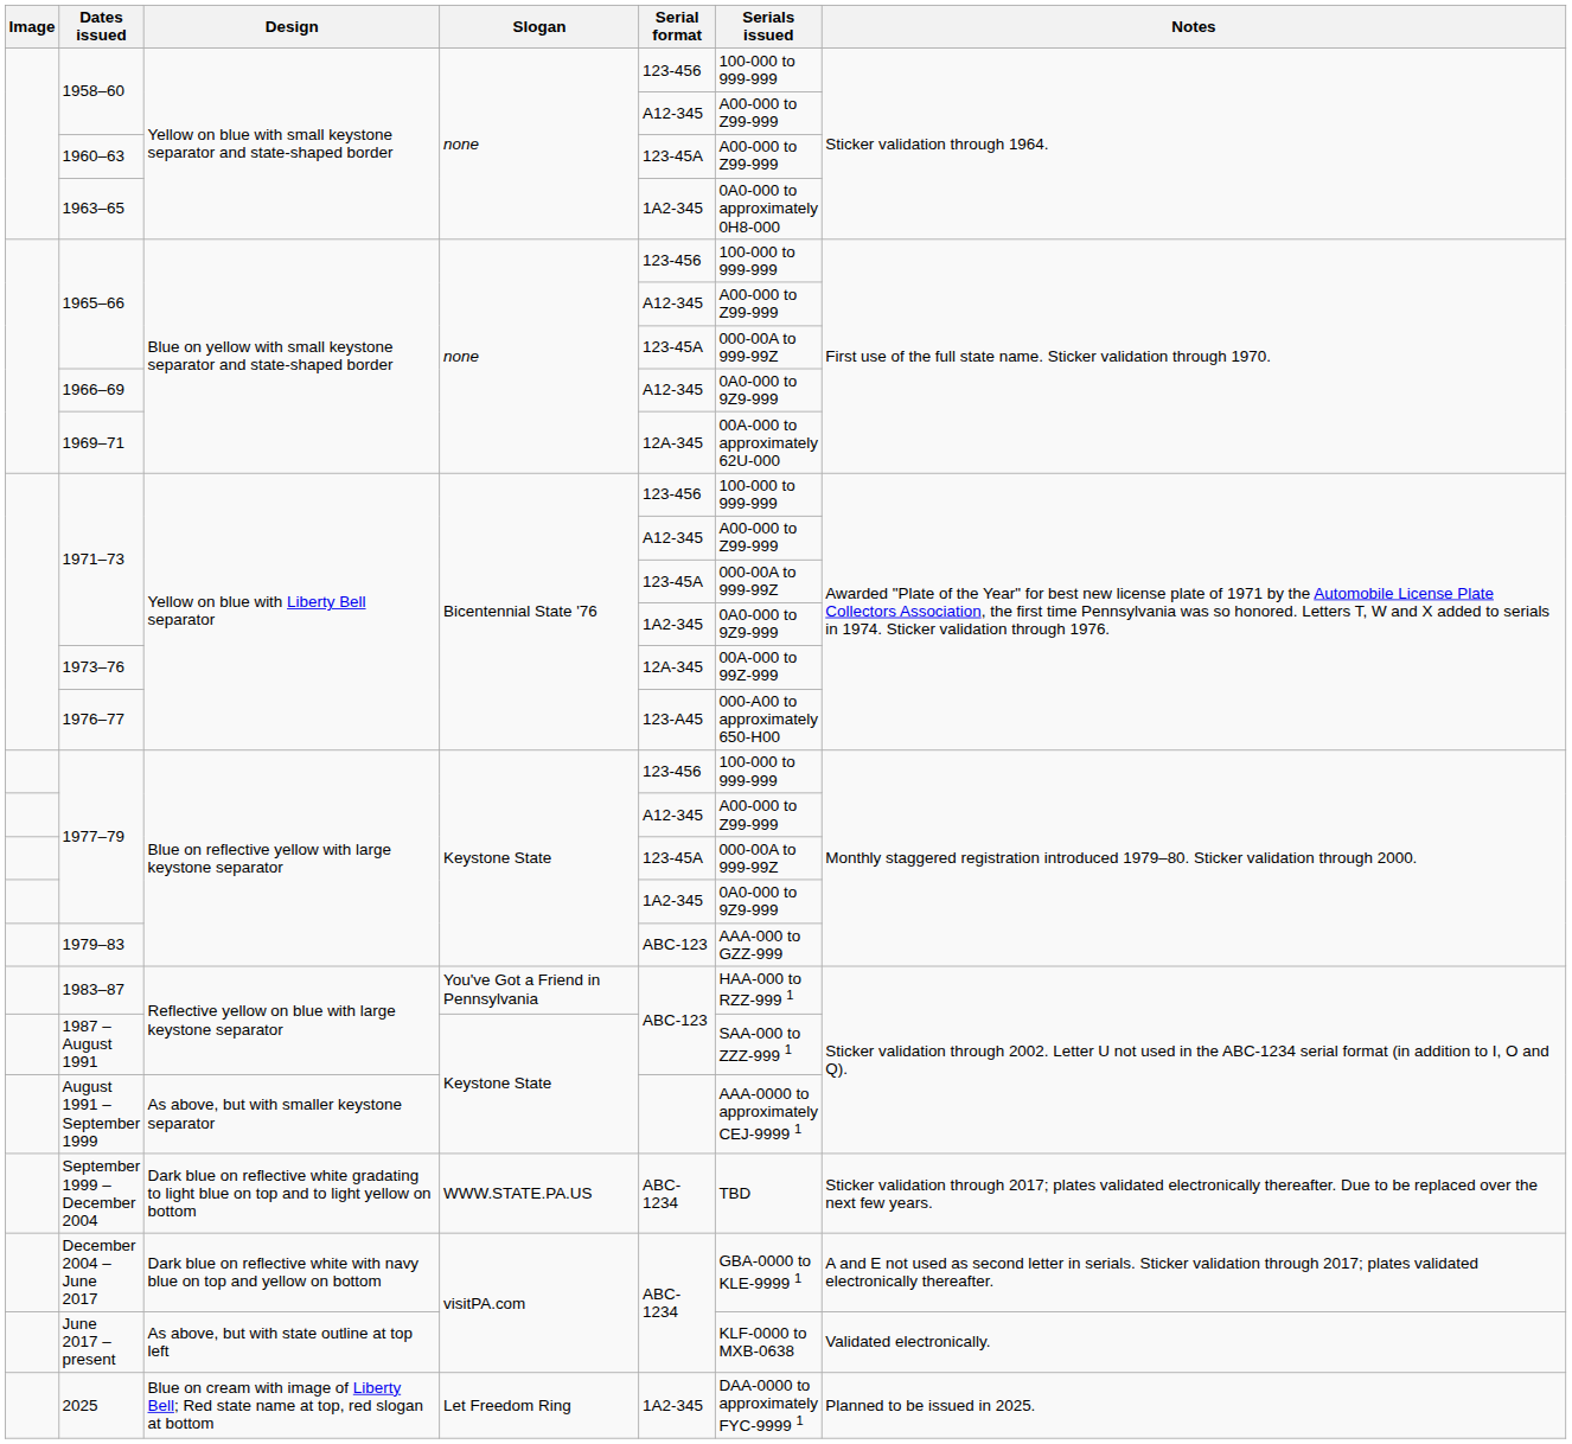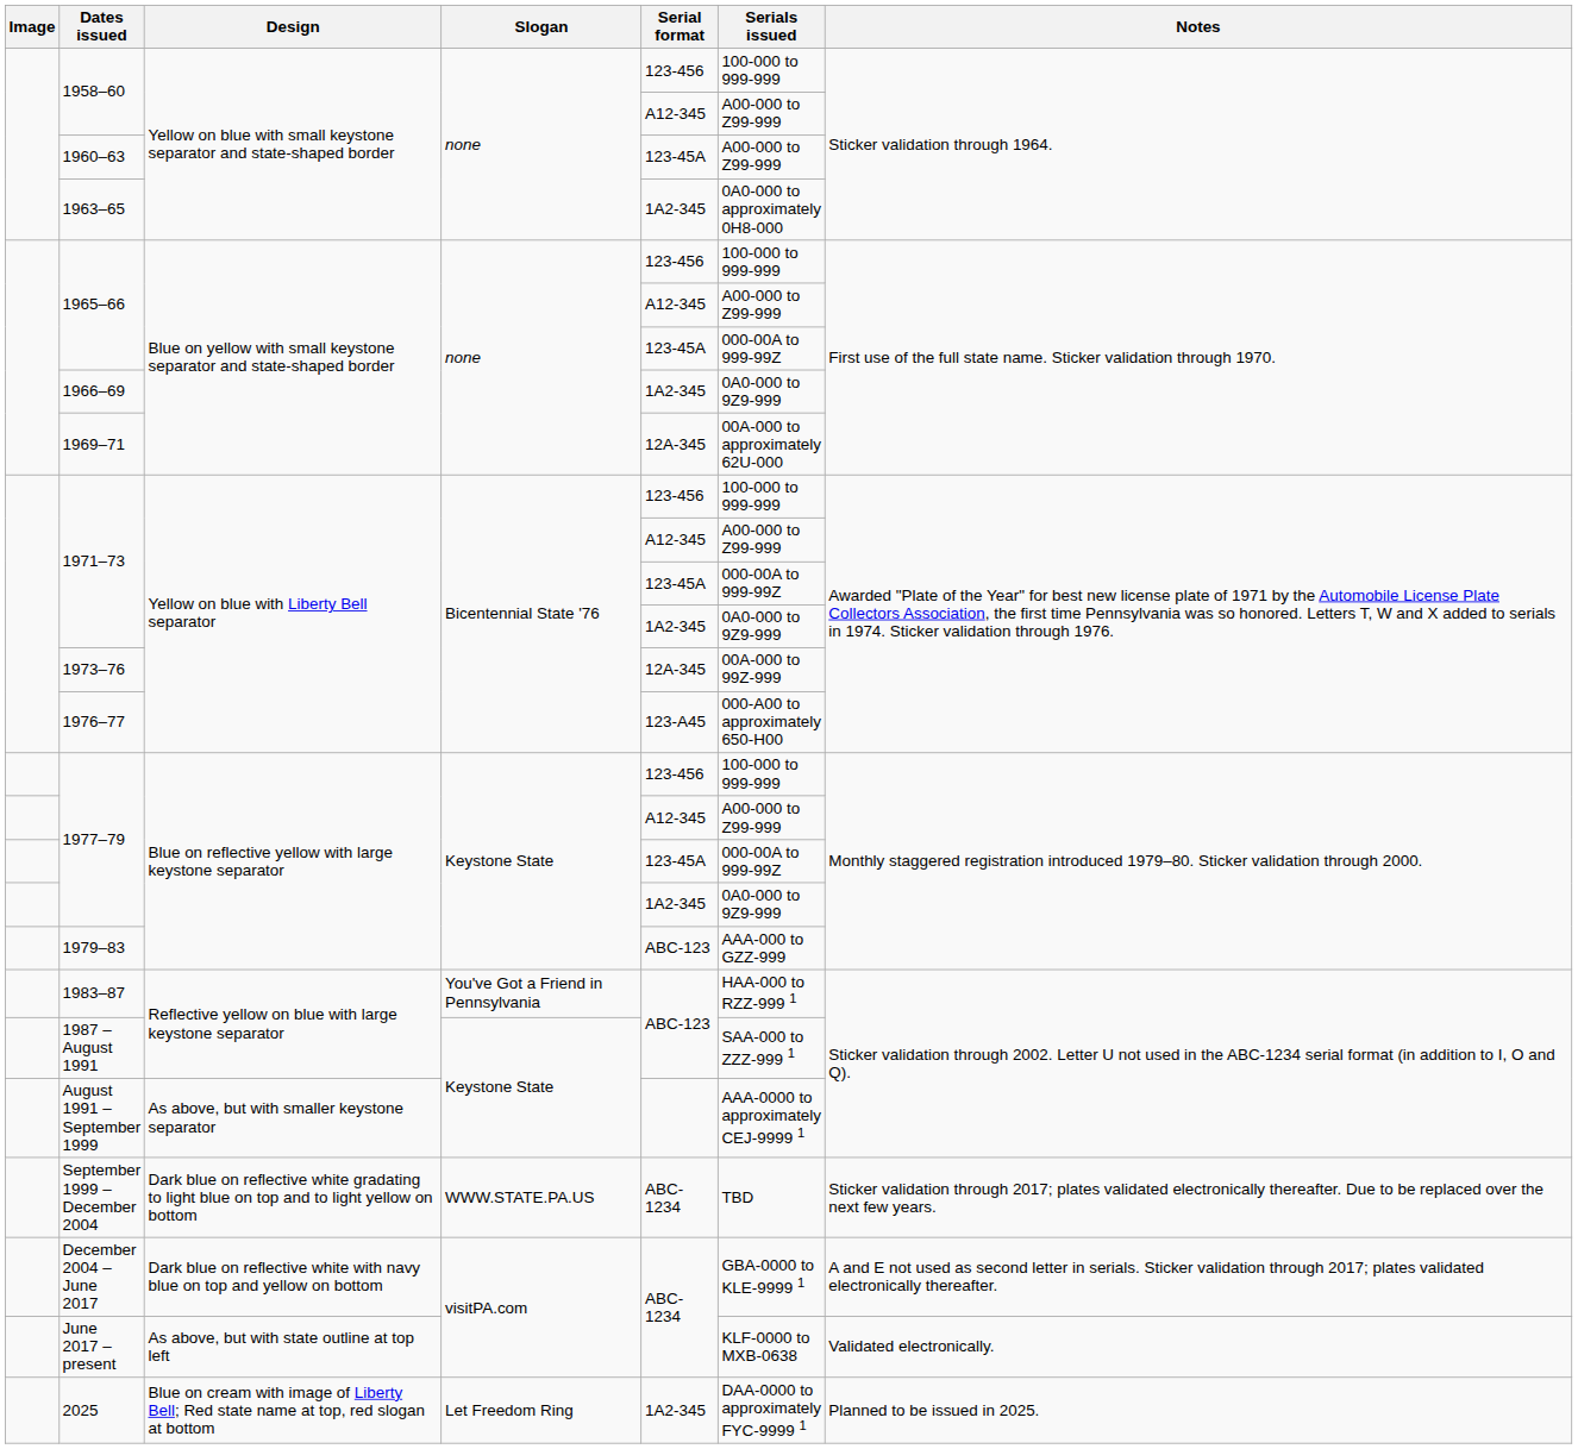1966–69 | Serial format: A12-345 -> 1A2-345
